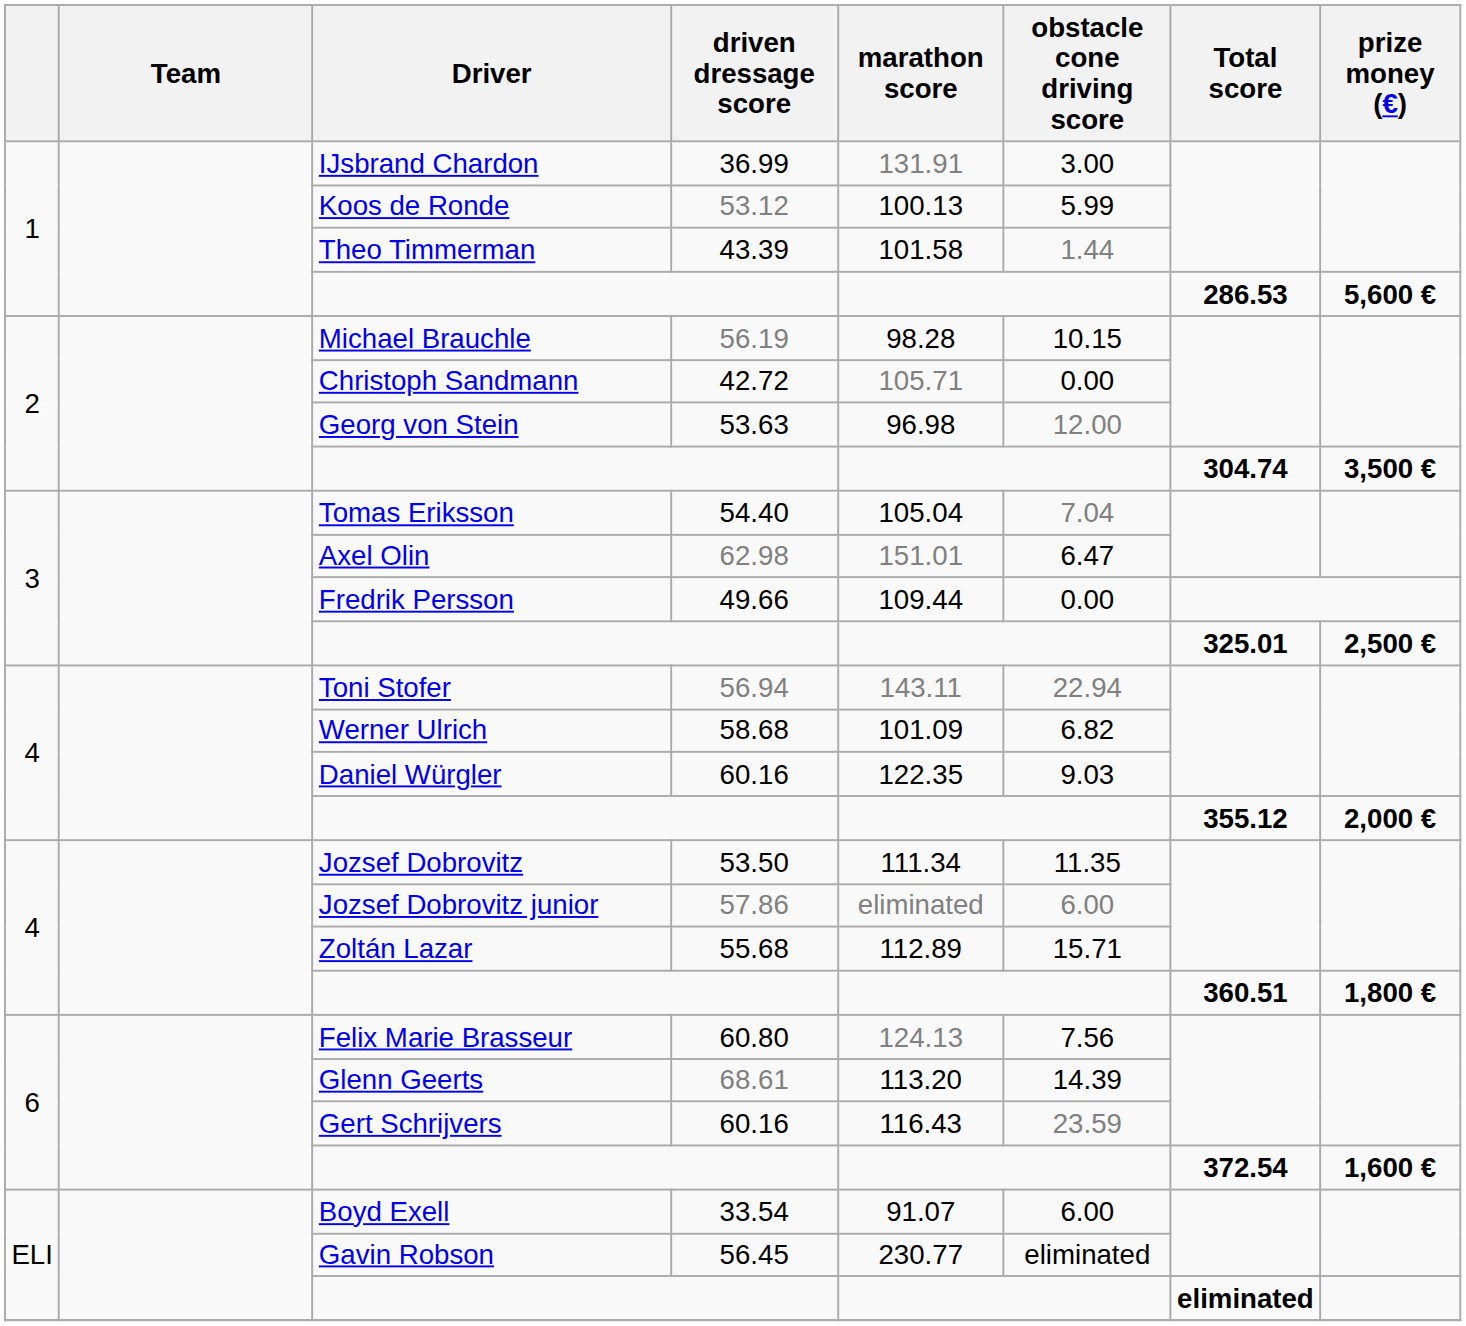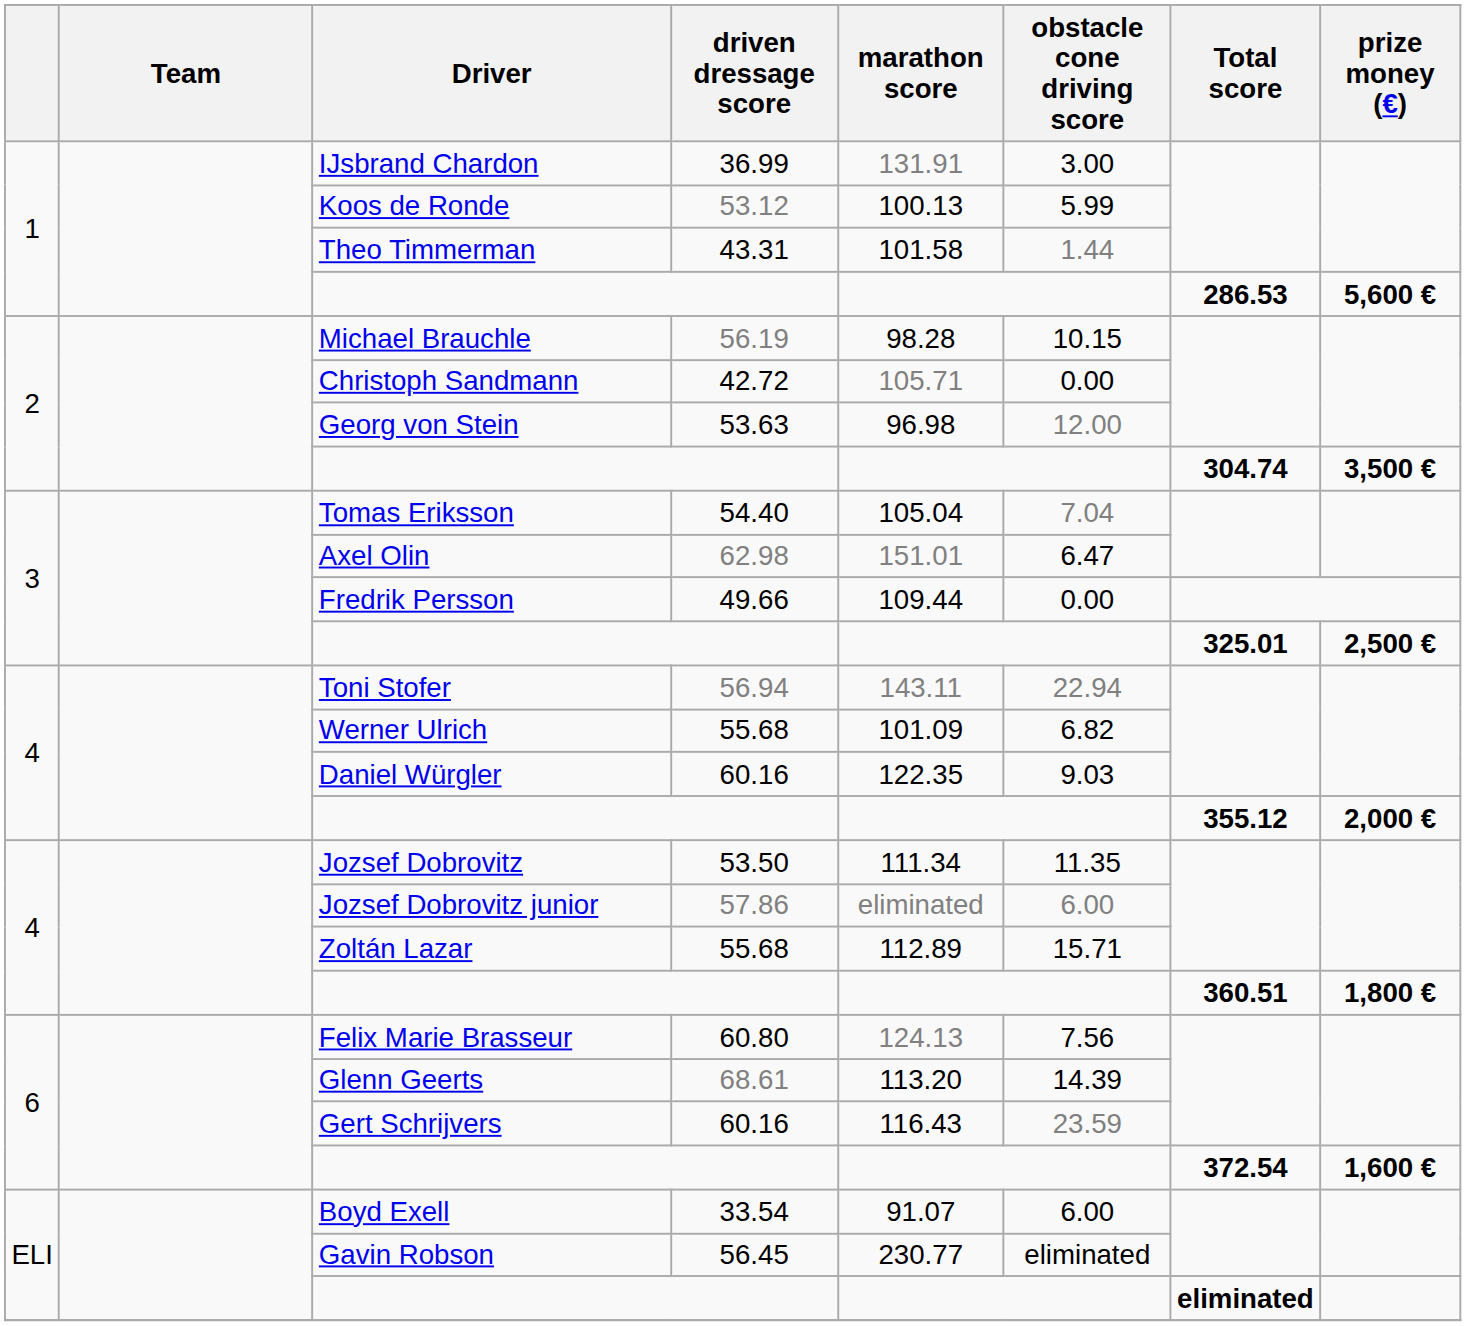Theo Timmerman | driven dressage score: 43.39 -> 43.31
Werner Ulrich | driven dressage score: 58.68 -> 55.68
